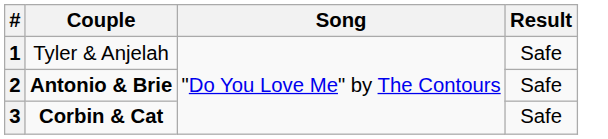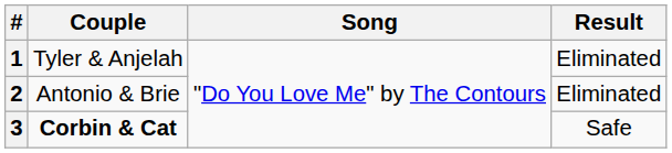1 | Result: Safe -> Eliminated
2 | Couple: bold -> normal
2 | Result: Safe -> Eliminated
